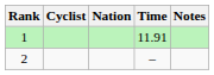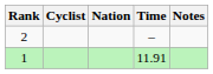rows swapped: 1 <-> 2
